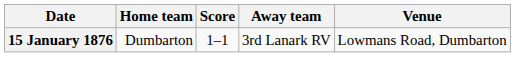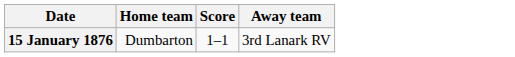- column: Venue | Lowmans Road, Dumbarton
